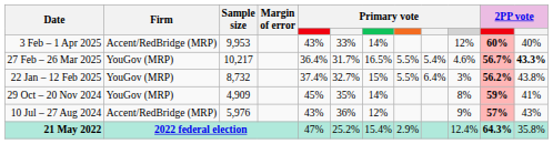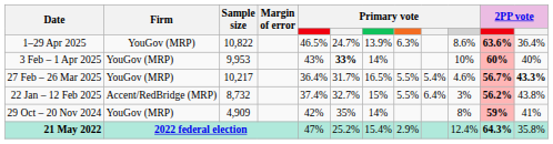+ row: 1–29 Apr 2025 | YouGov (MRP) | 10,822 | 46.5% | 24.7% | 13.9% | 6.3% | 8.6% | 63.6% | 36.4%
3 Feb – 1 Apr 2025 | Firm: Accent/RedBridge (MRP) -> YouGov (MRP)
3 Feb – 1 Apr 2025 | column 6: normal -> bold
3 Feb – 1 Apr 2025 | column 10: 12% -> 10%
22 Jan – 12 Feb 2025 | Firm: YouGov (MRP) -> Accent/RedBridge (MRP)
29 Oct – 20 Nov 2024 | column 5: 45% -> 42%
- row: 10 Jul – 27 Aug 2024 | Accent/RedBridge (MRP) | 5,976 | 43% | 36% | 12% | 9% | 57% | 43%
